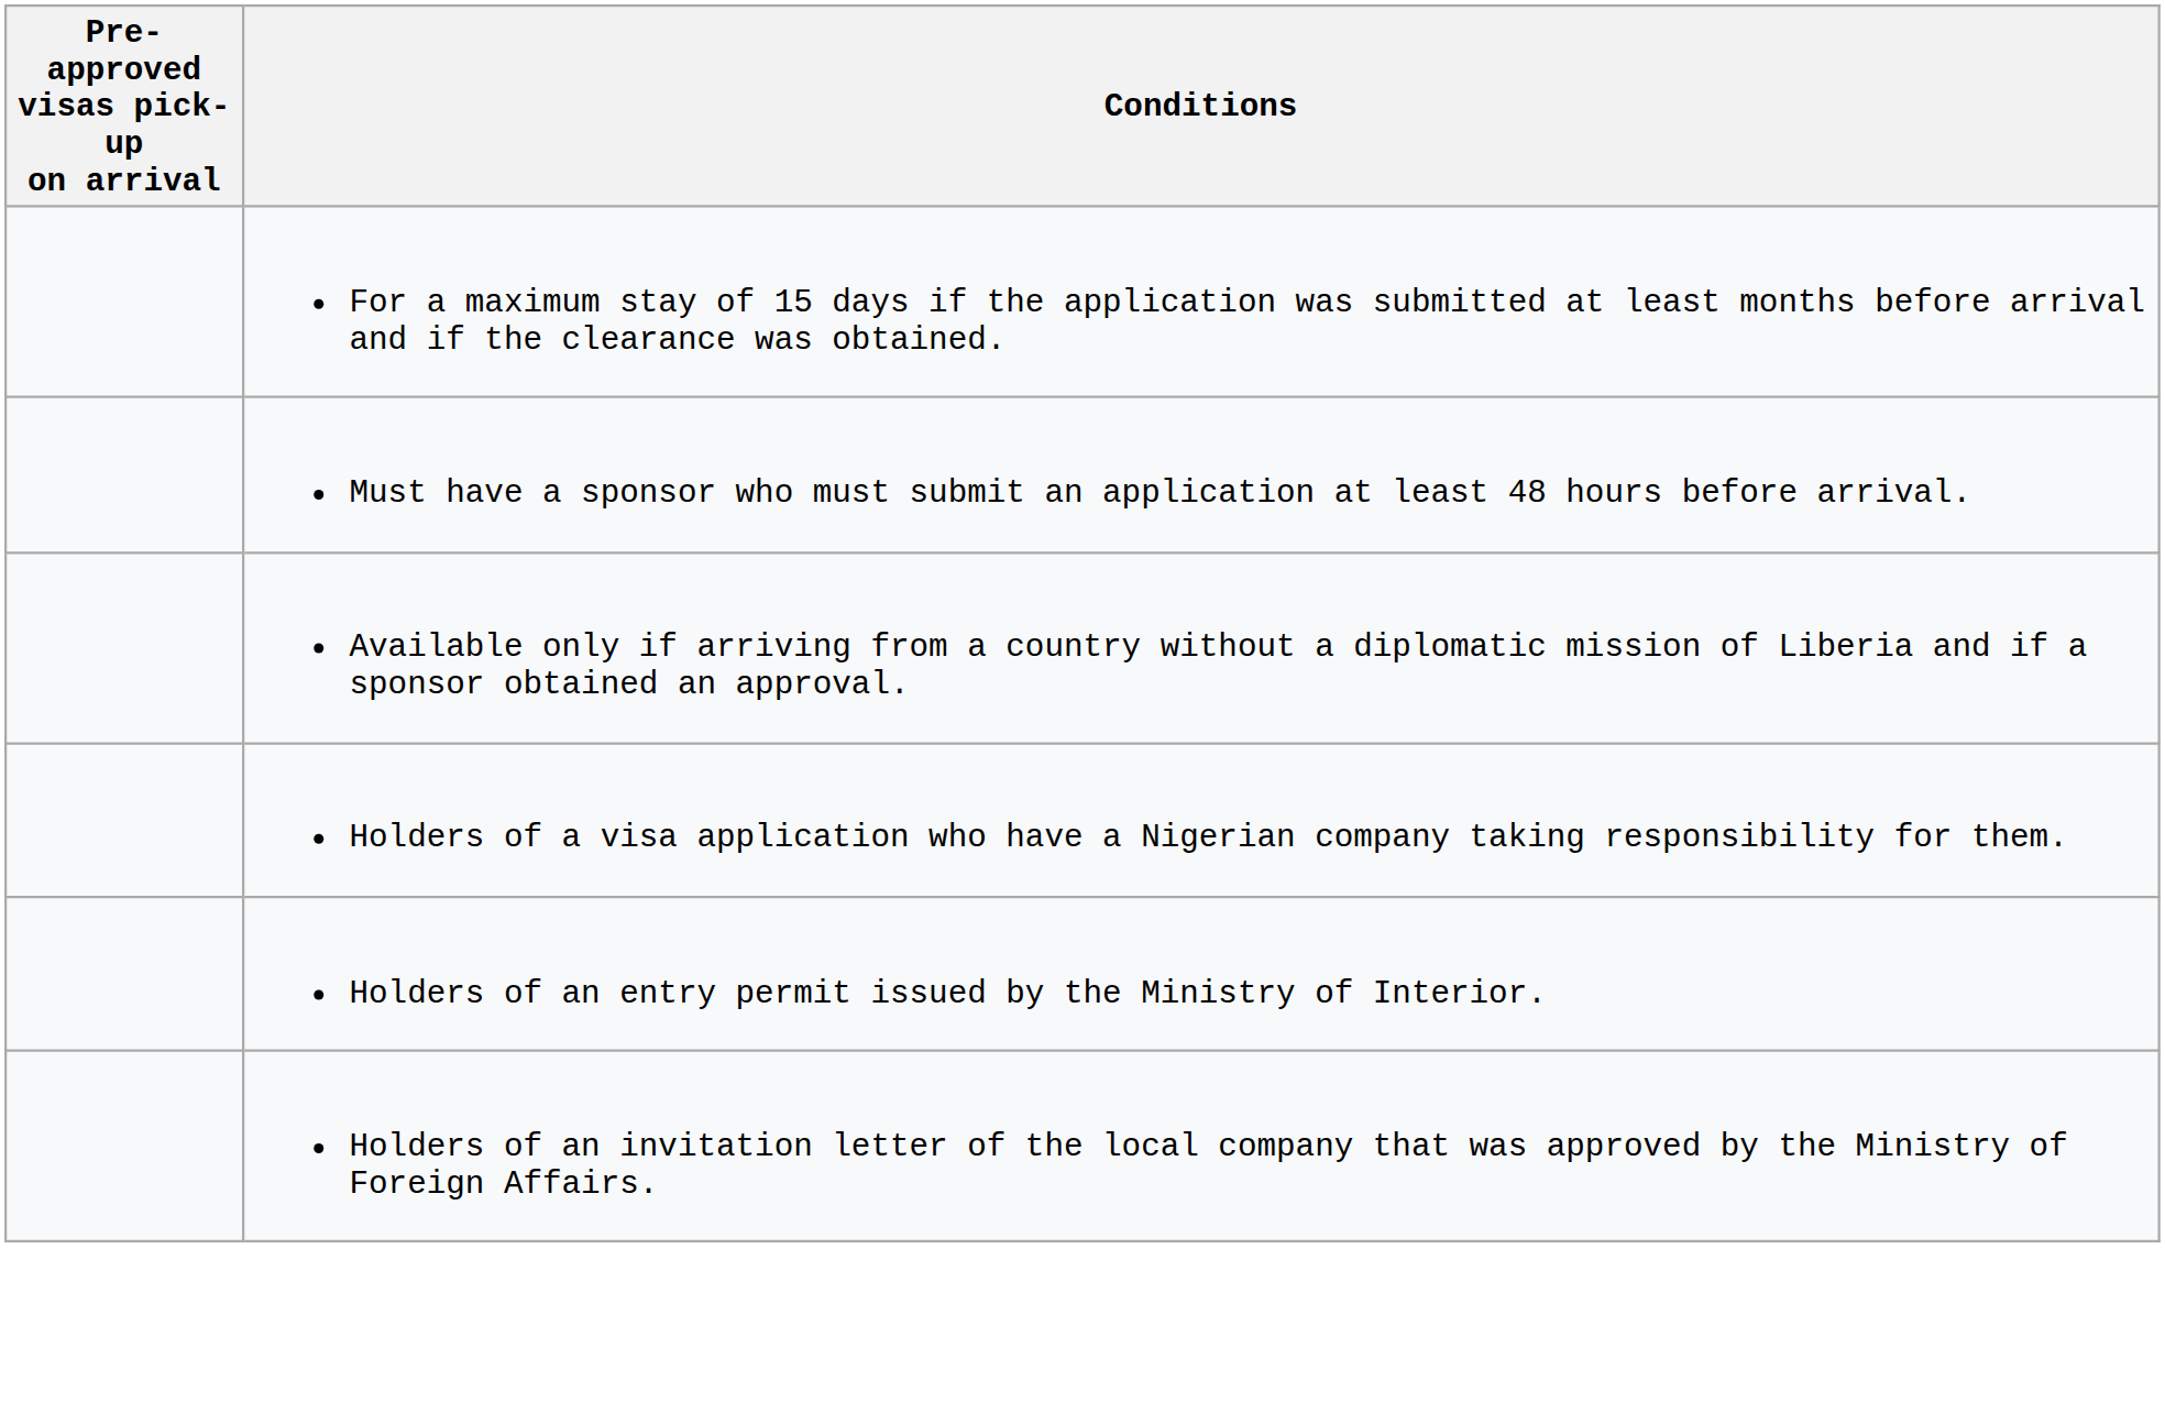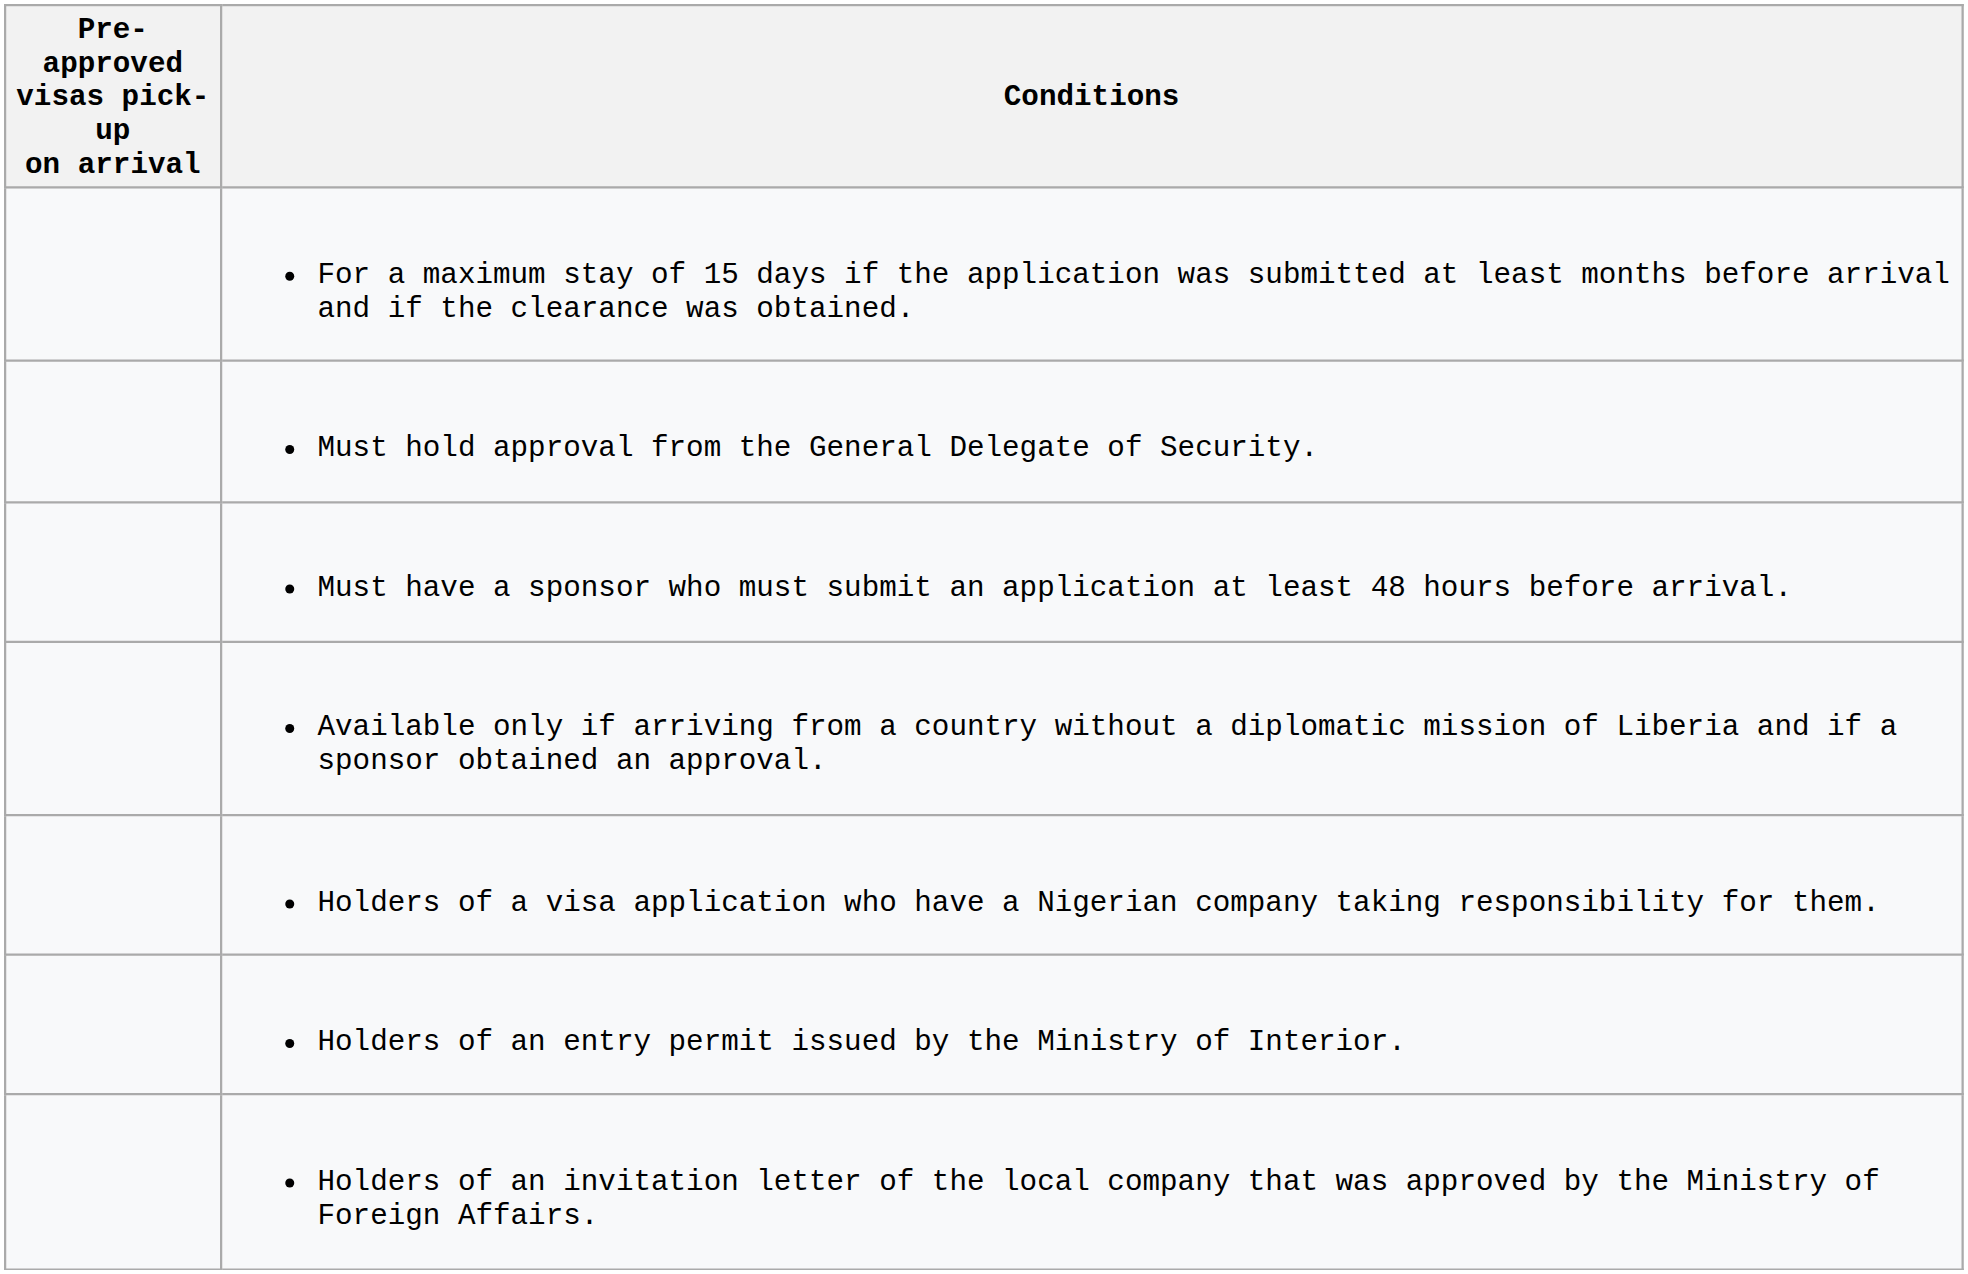+ row: Must hold approval from the General Delegate of Security.
